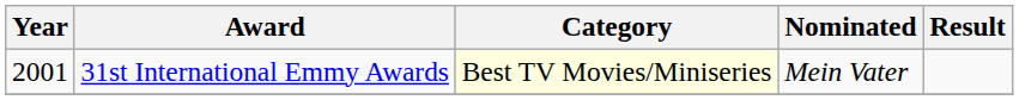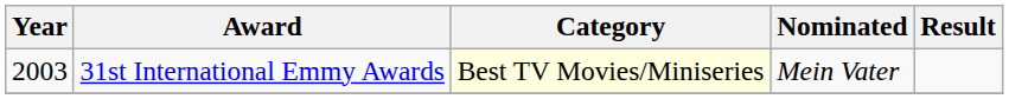31st International Emmy Awards | Year: 2001 -> 2003
